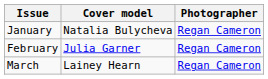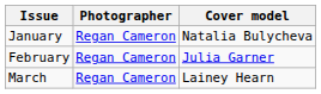columns swapped: Cover model <-> Photographer
